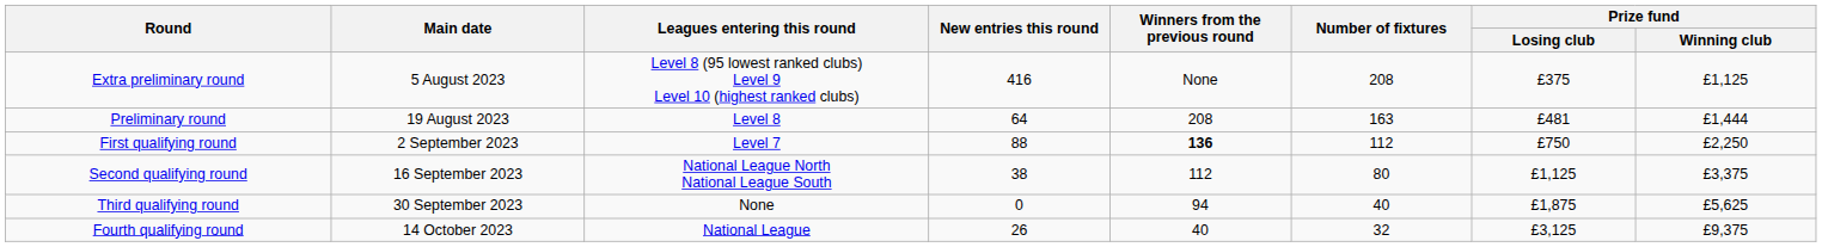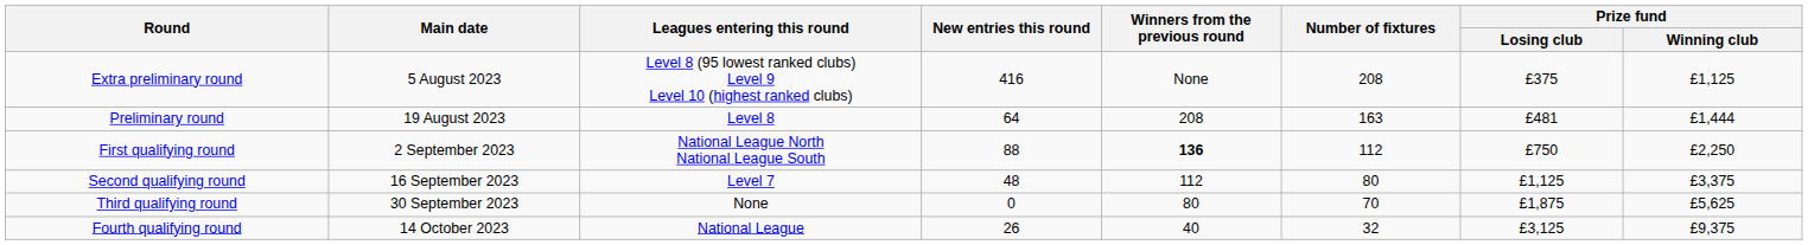First qualifying round | Leagues entering this round: Level 7 -> National League North National League South
Second qualifying round | Leagues entering this round: National League North National League South -> Level 7
Second qualifying round | New entries this round: 38 -> 48
Third qualifying round | Winners from the previous round: 94 -> 80
Third qualifying round | Number of fixtures: 40 -> 70
